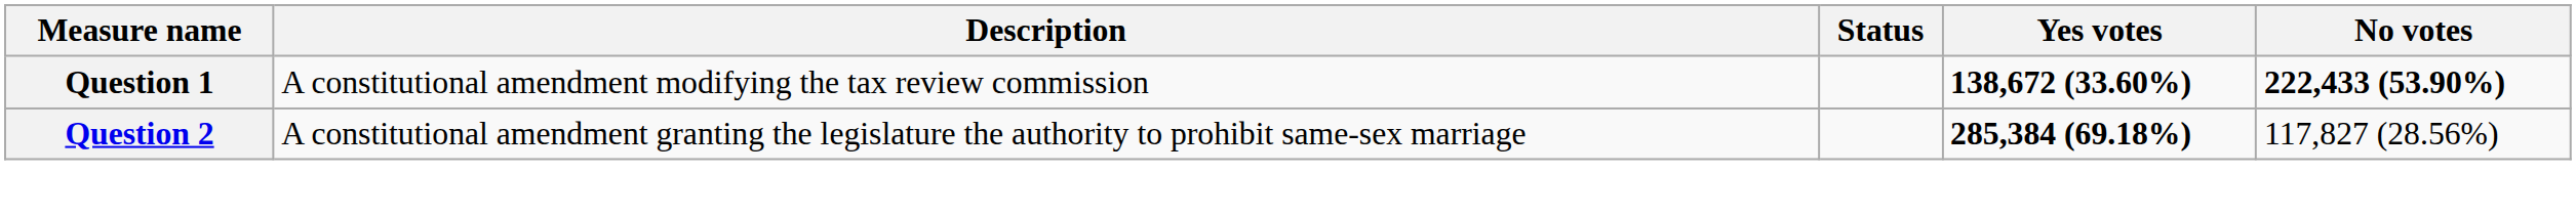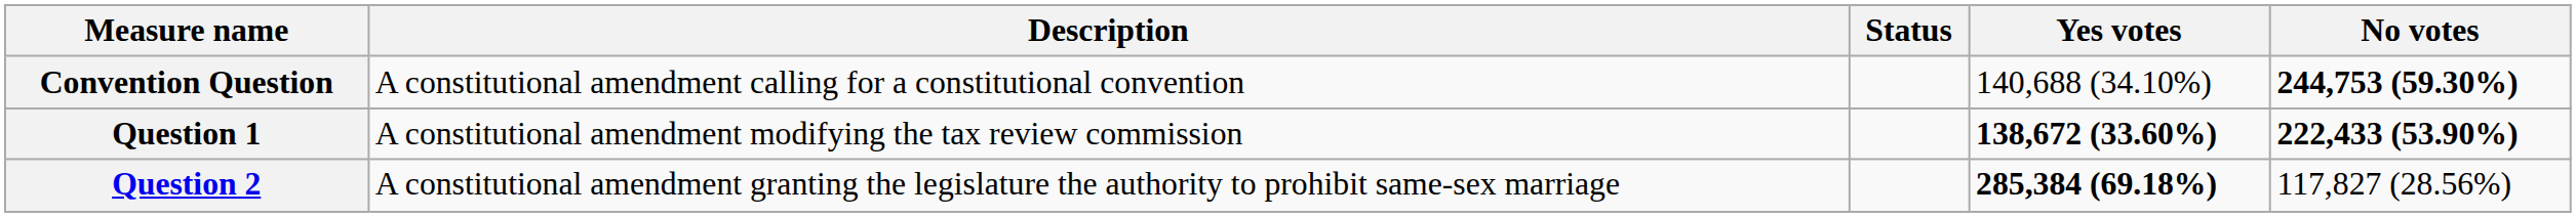+ row: Convention Question | A constitutional amendment calling for a constitutional convention | 140,688 (34.10%) | 244,753 (59.30%)
